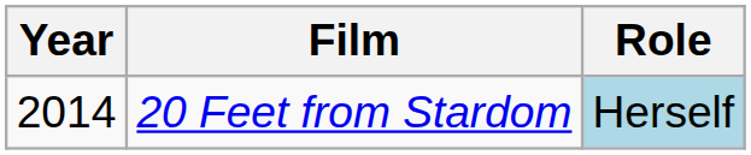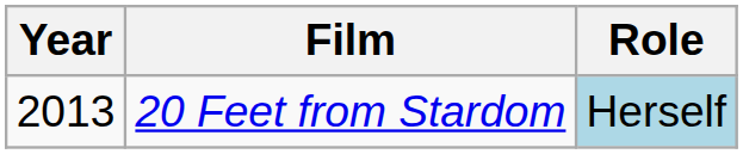20 Feet from Stardom | Year: 2014 -> 2013
